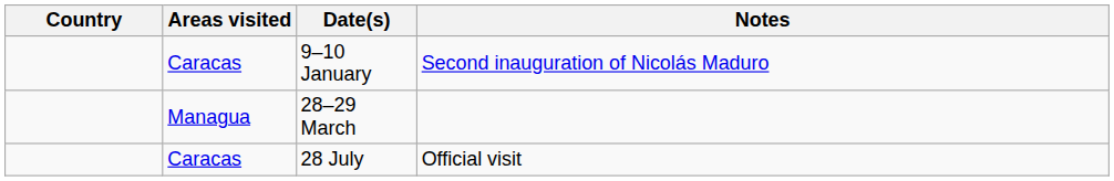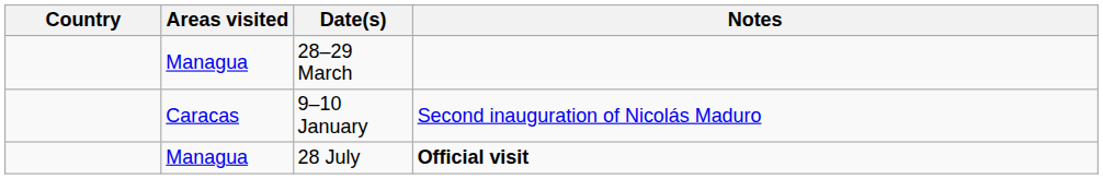rows swapped: 9–10 January <-> 28–29 March
28 July | Areas visited: Caracas -> Managua
28 July | Notes: normal -> bold
